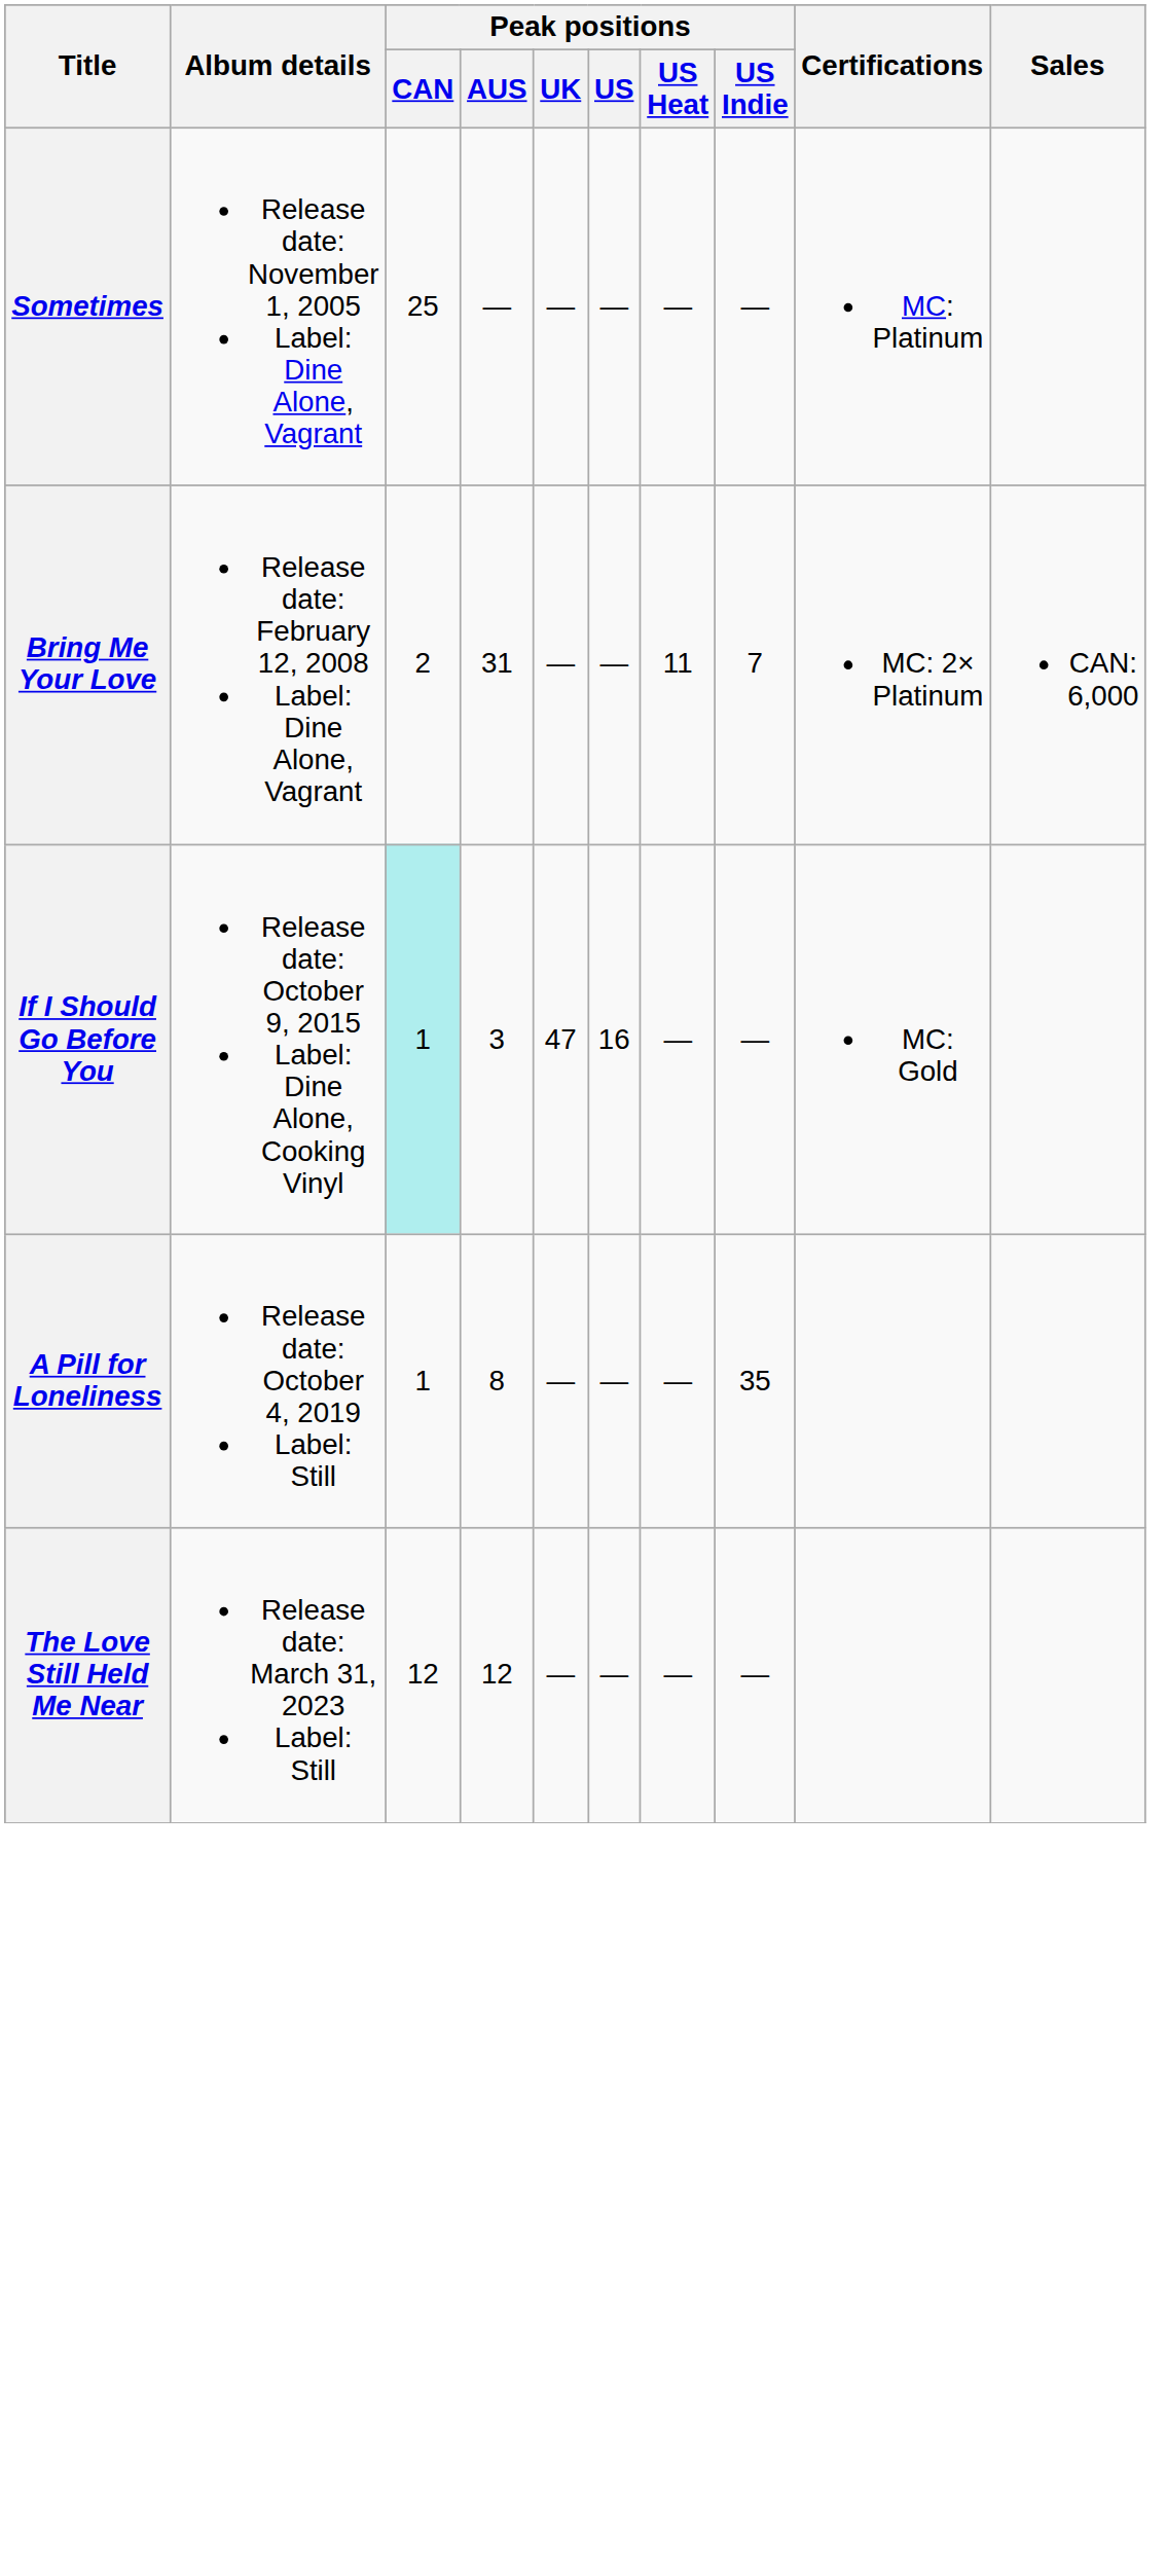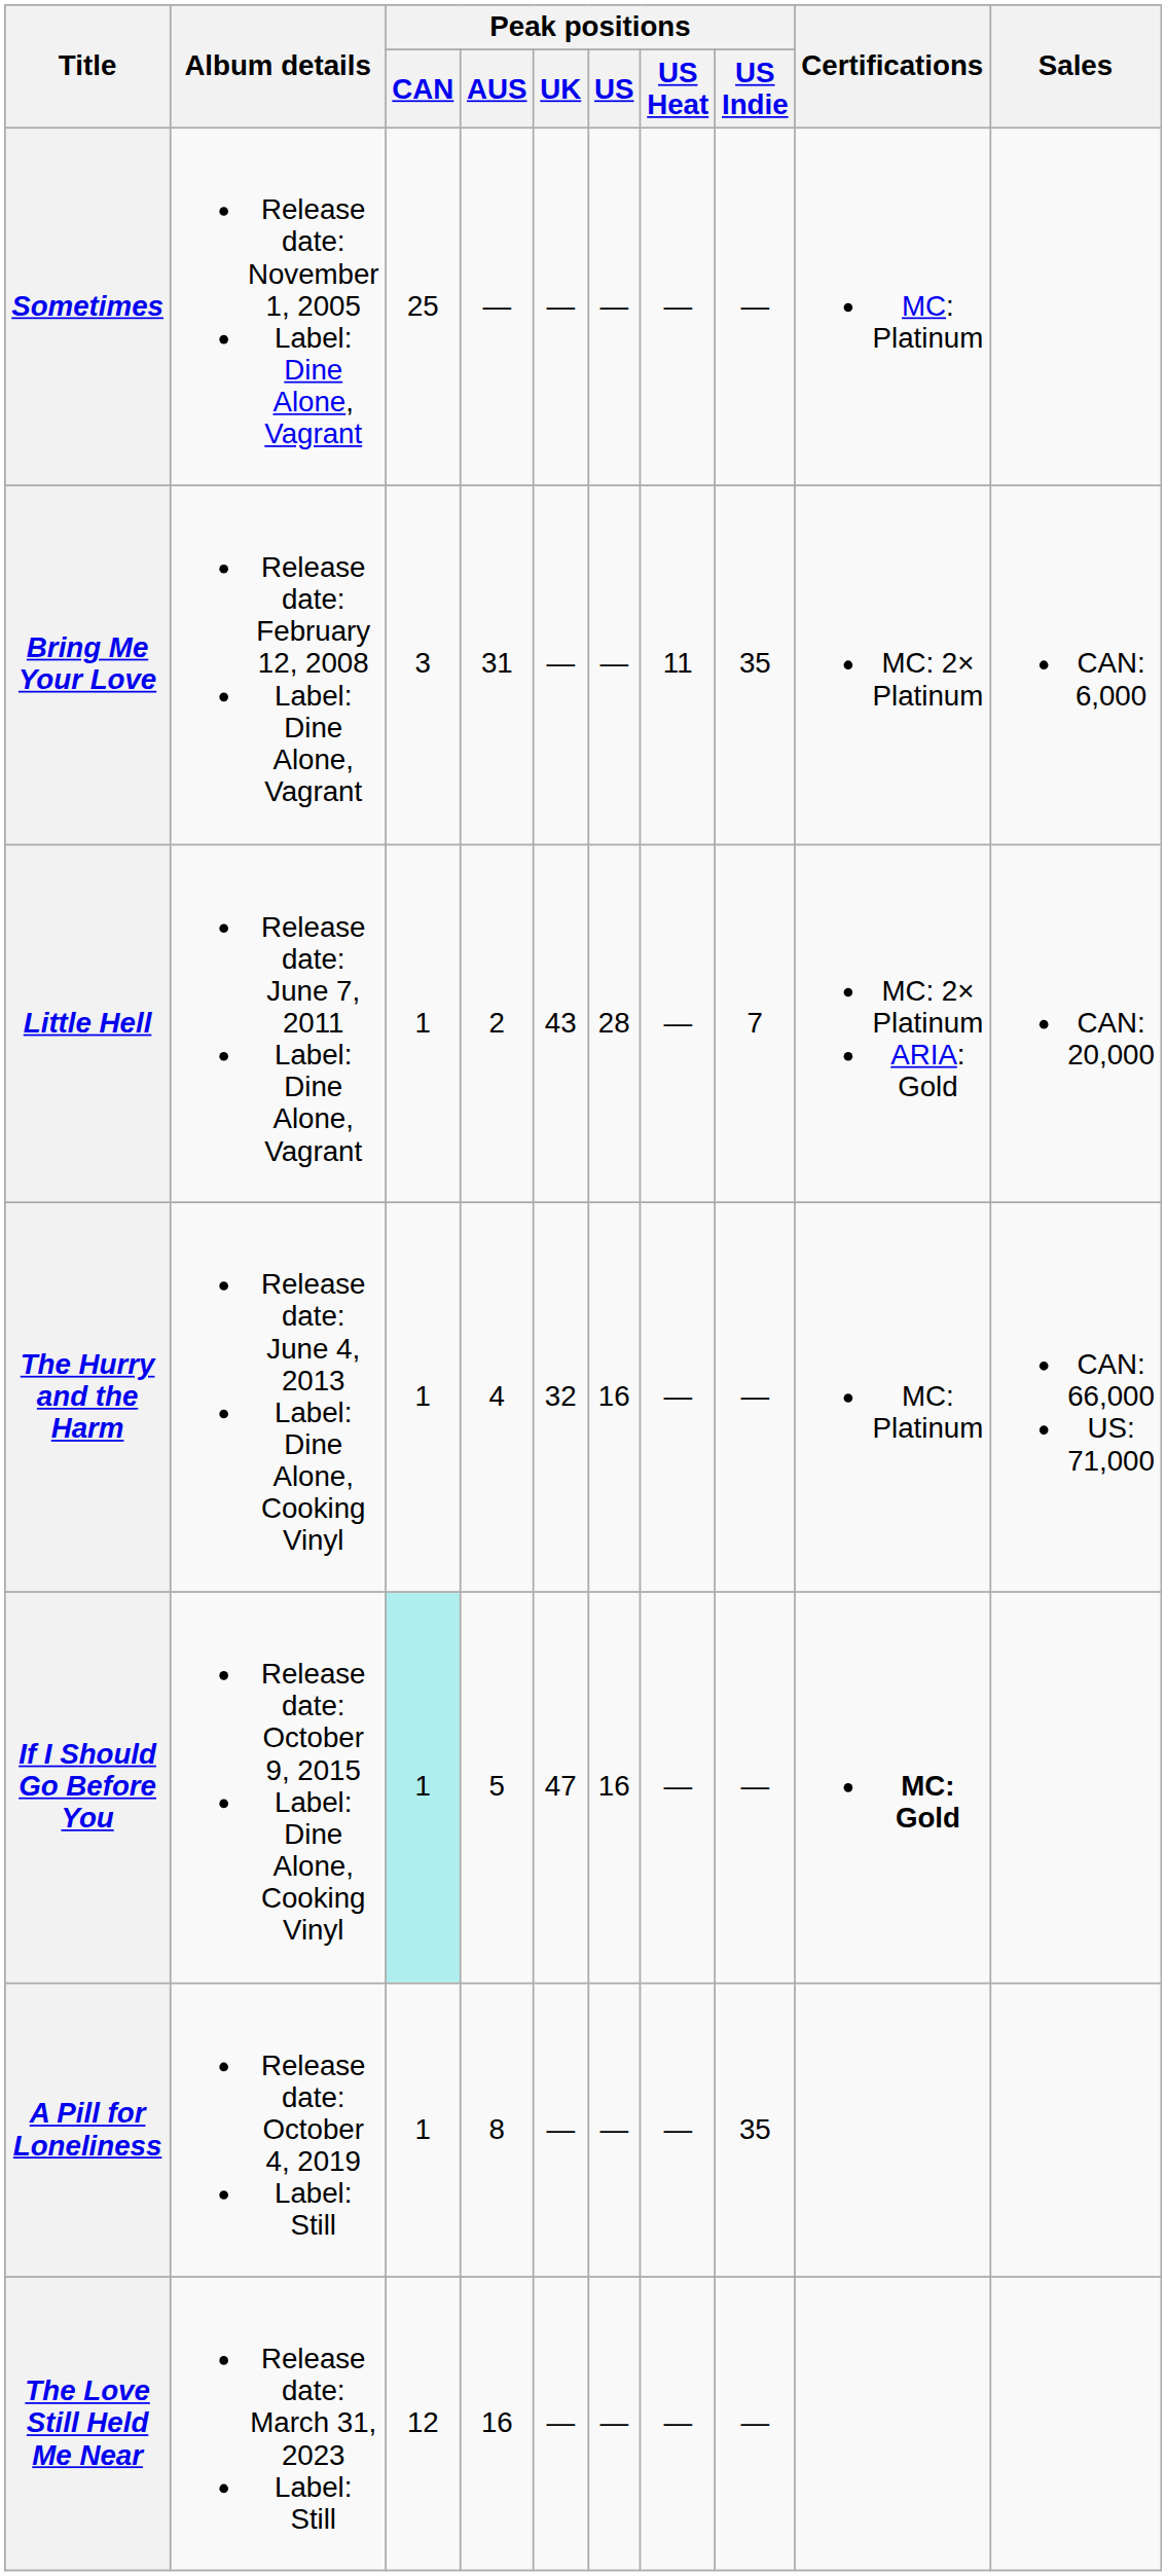Bring Me Your Love | Peak positions / CAN: 2 -> 3
Bring Me Your Love | Peak positions / US Indie: 7 -> 35
+ row: Little Hell | Release date: June 7, 2011 Label: Dine Alone, Vagrant | 1 | 2 | 43 | 28 | — | 7 | MC: 2× Platinum ARIA: Gold | CAN: 20,000
+ row: The Hurry and the Harm | Release date: June 4, 2013 Label: Dine Alone, Cooking Vinyl | 1 | 4 | 32 | 16 | — | — | MC: Platinum | CAN: 66,000 US: 71,000
If I Should Go Before You | Peak positions / AUS: 3 -> 5
If I Should Go Before You | Certifications: normal -> bold
The Love Still Held Me Near | Peak positions / AUS: 12 -> 16
